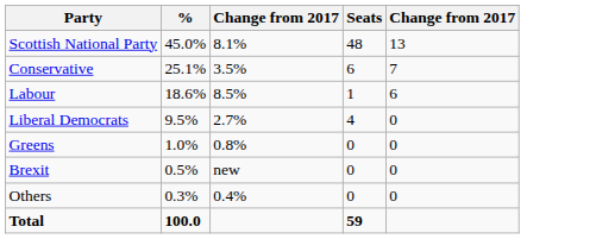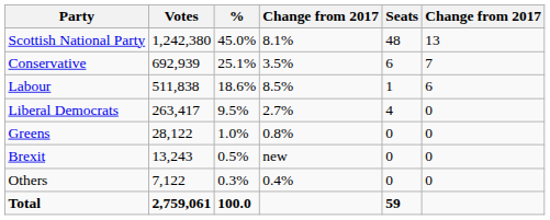+ column: Votes | 1,242,380 | 692,939 | 511,838 | 263,417 | 28,122 | 13,243 | 7,122 | 2,759,061
